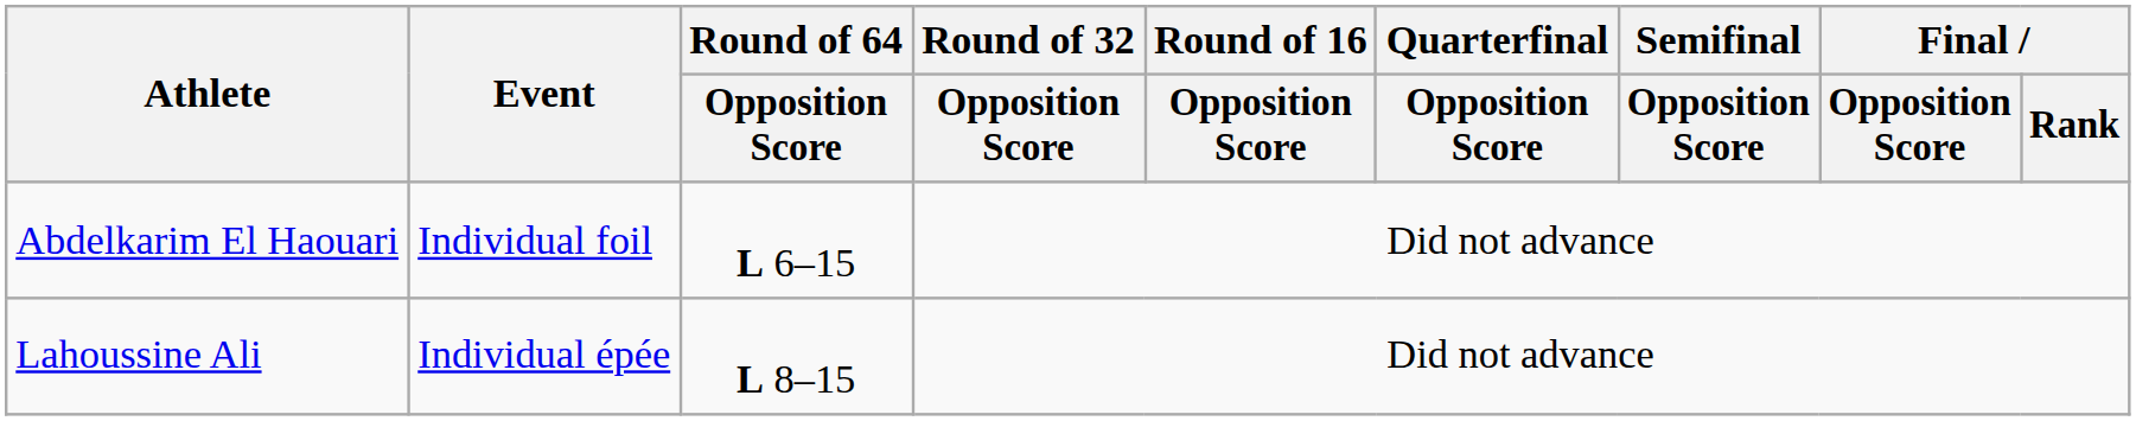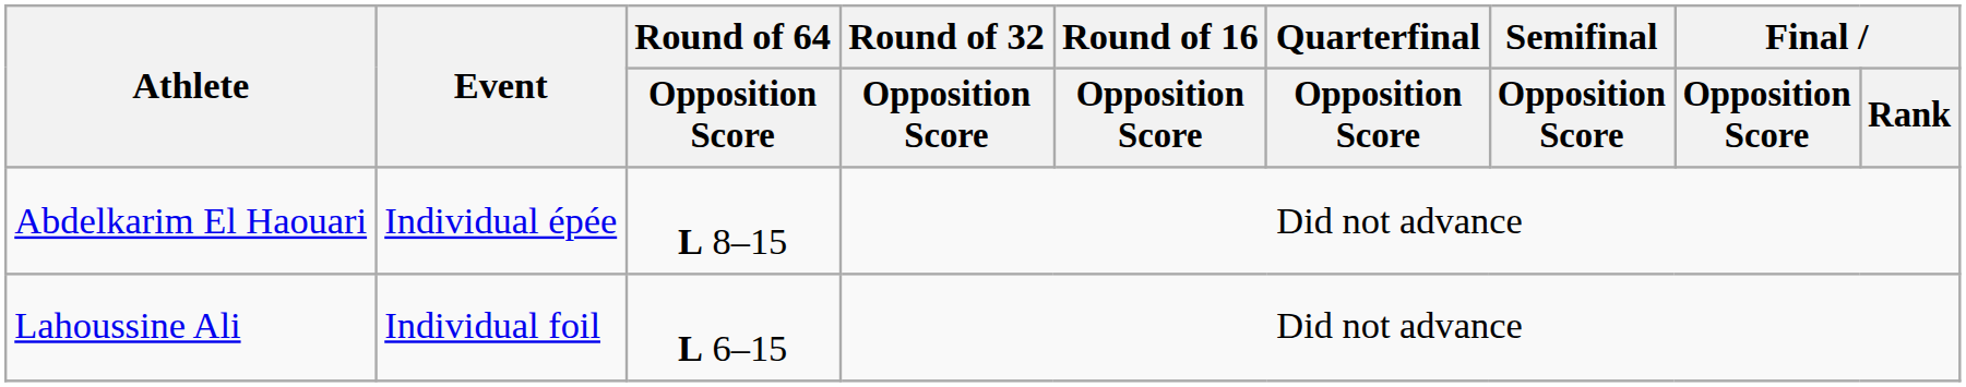Abdelkarim El Haouari | Event: Individual foil -> Individual épée
Abdelkarim El Haouari | Round of 64 / Opposition Score: L 6–15 -> L 8–15
Lahoussine Ali | Event: Individual épée -> Individual foil
Lahoussine Ali | Round of 64 / Opposition Score: L 8–15 -> L 6–15
